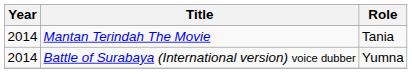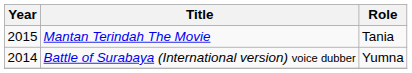Mantan Terindah The Movie | Year: 2014 -> 2015
